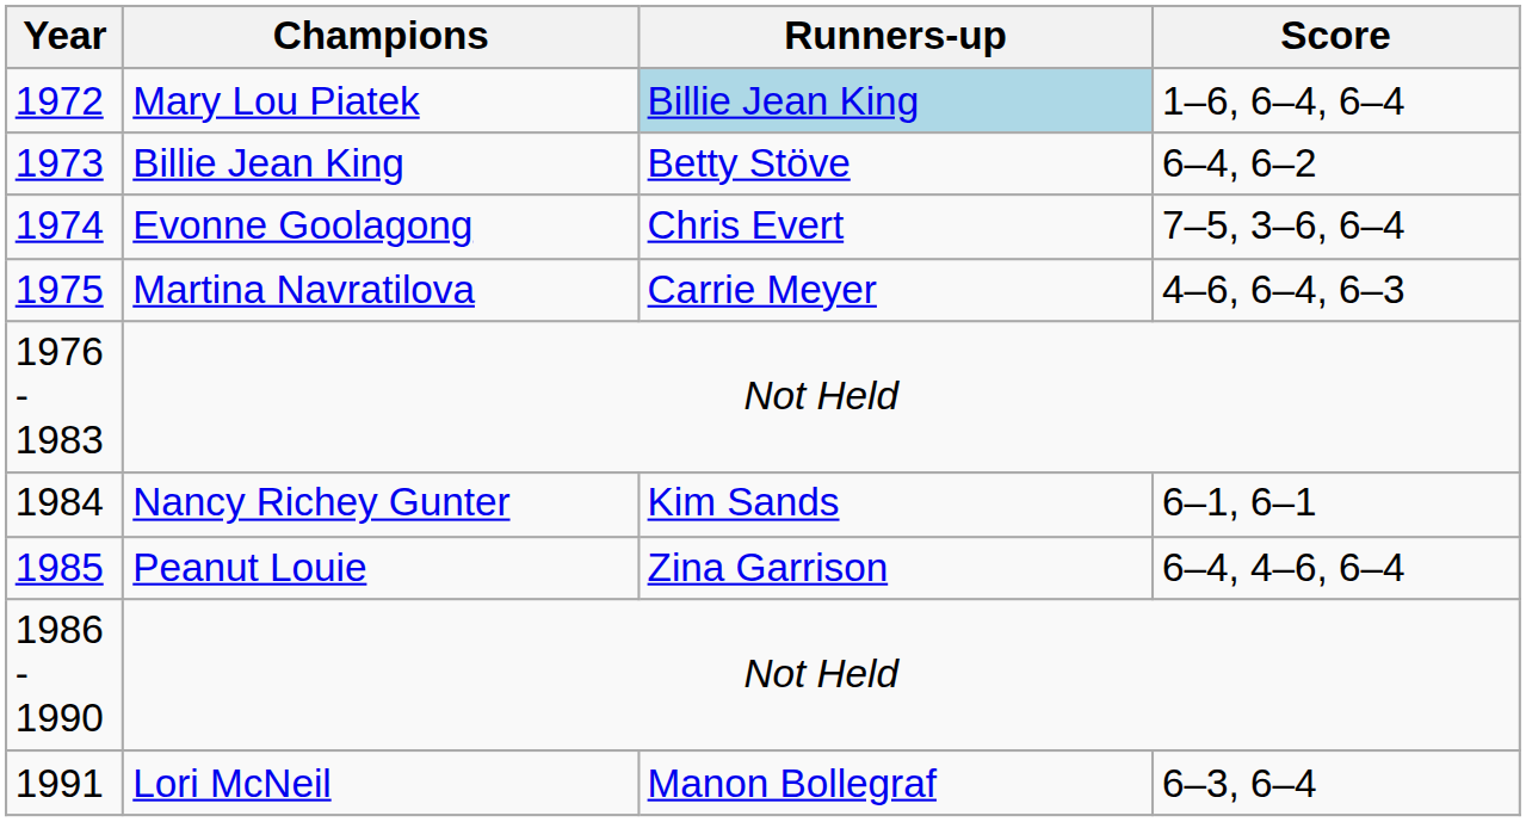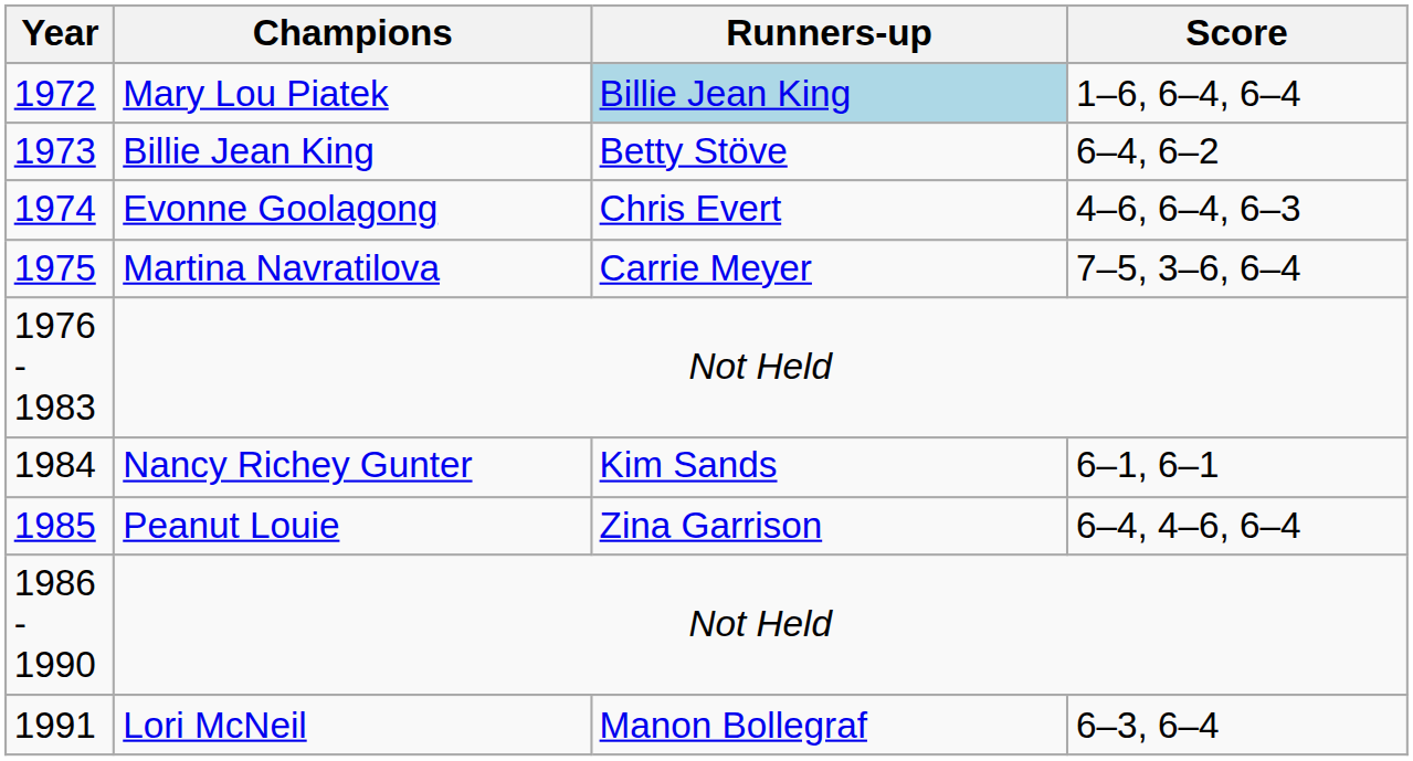1974 | Score: 7–5, 3–6, 6–4 -> 4–6, 6–4, 6–3
1975 | Score: 4–6, 6–4, 6–3 -> 7–5, 3–6, 6–4
